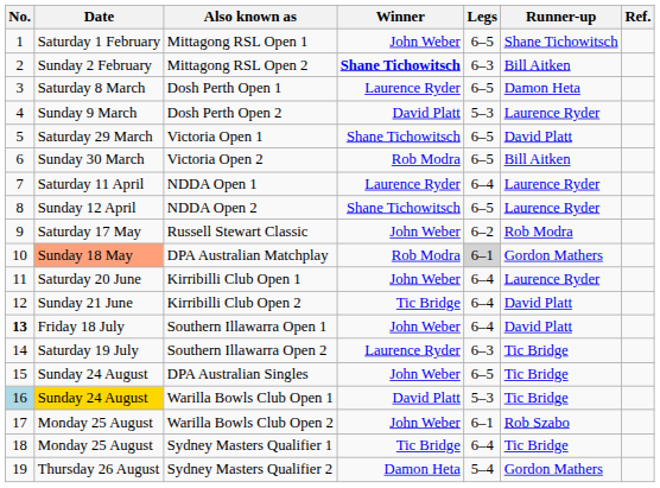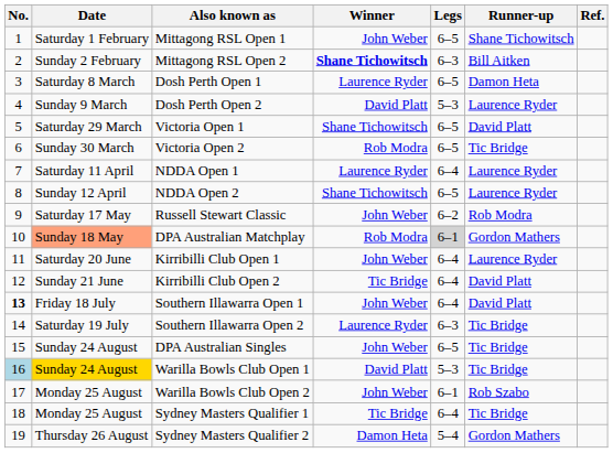Victoria Open 2 | Runner-up: Bill Aitken -> Tic Bridge
